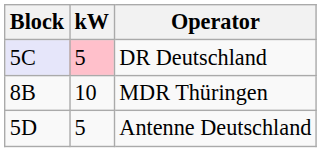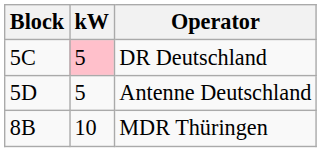DR Deutschland | Block: lavender background -> no background
rows swapped: Antenne Deutschland <-> MDR Thüringen
